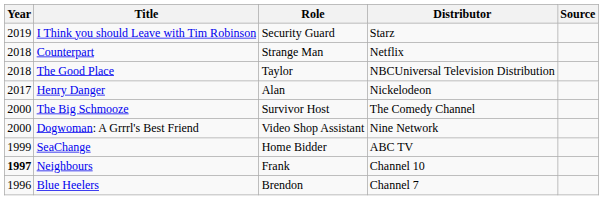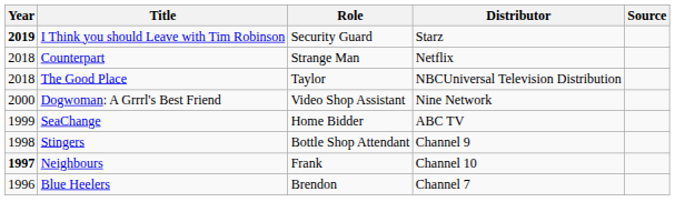I Think you should Leave with Tim Robinson | Year: normal -> bold
- row: 2017 | Henry Danger | Alan | Nickelodeon
- row: 2000 | The Big Schmooze | Survivor Host | The Comedy Channel
+ row: 1998 | Stingers | Bottle Shop Attendant | Channel 9
